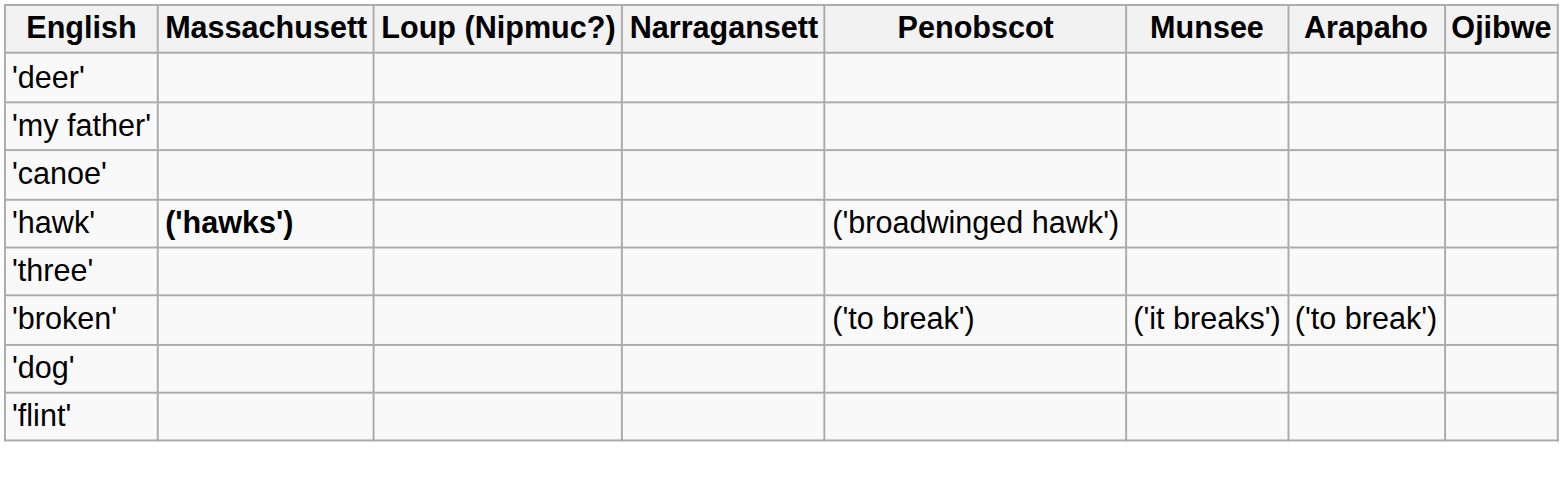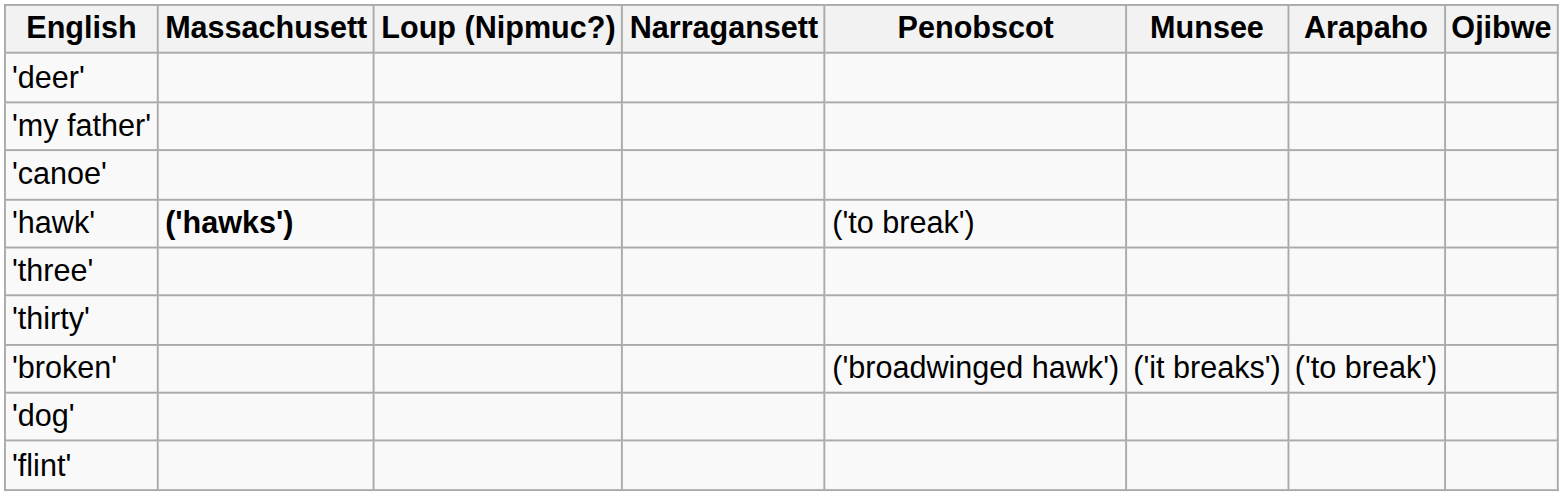'hawk' | Penobscot: ('broadwinged hawk') -> ('to break')
+ row: 'thirty'
'broken' | Penobscot: ('to break') -> ('broadwinged hawk')
